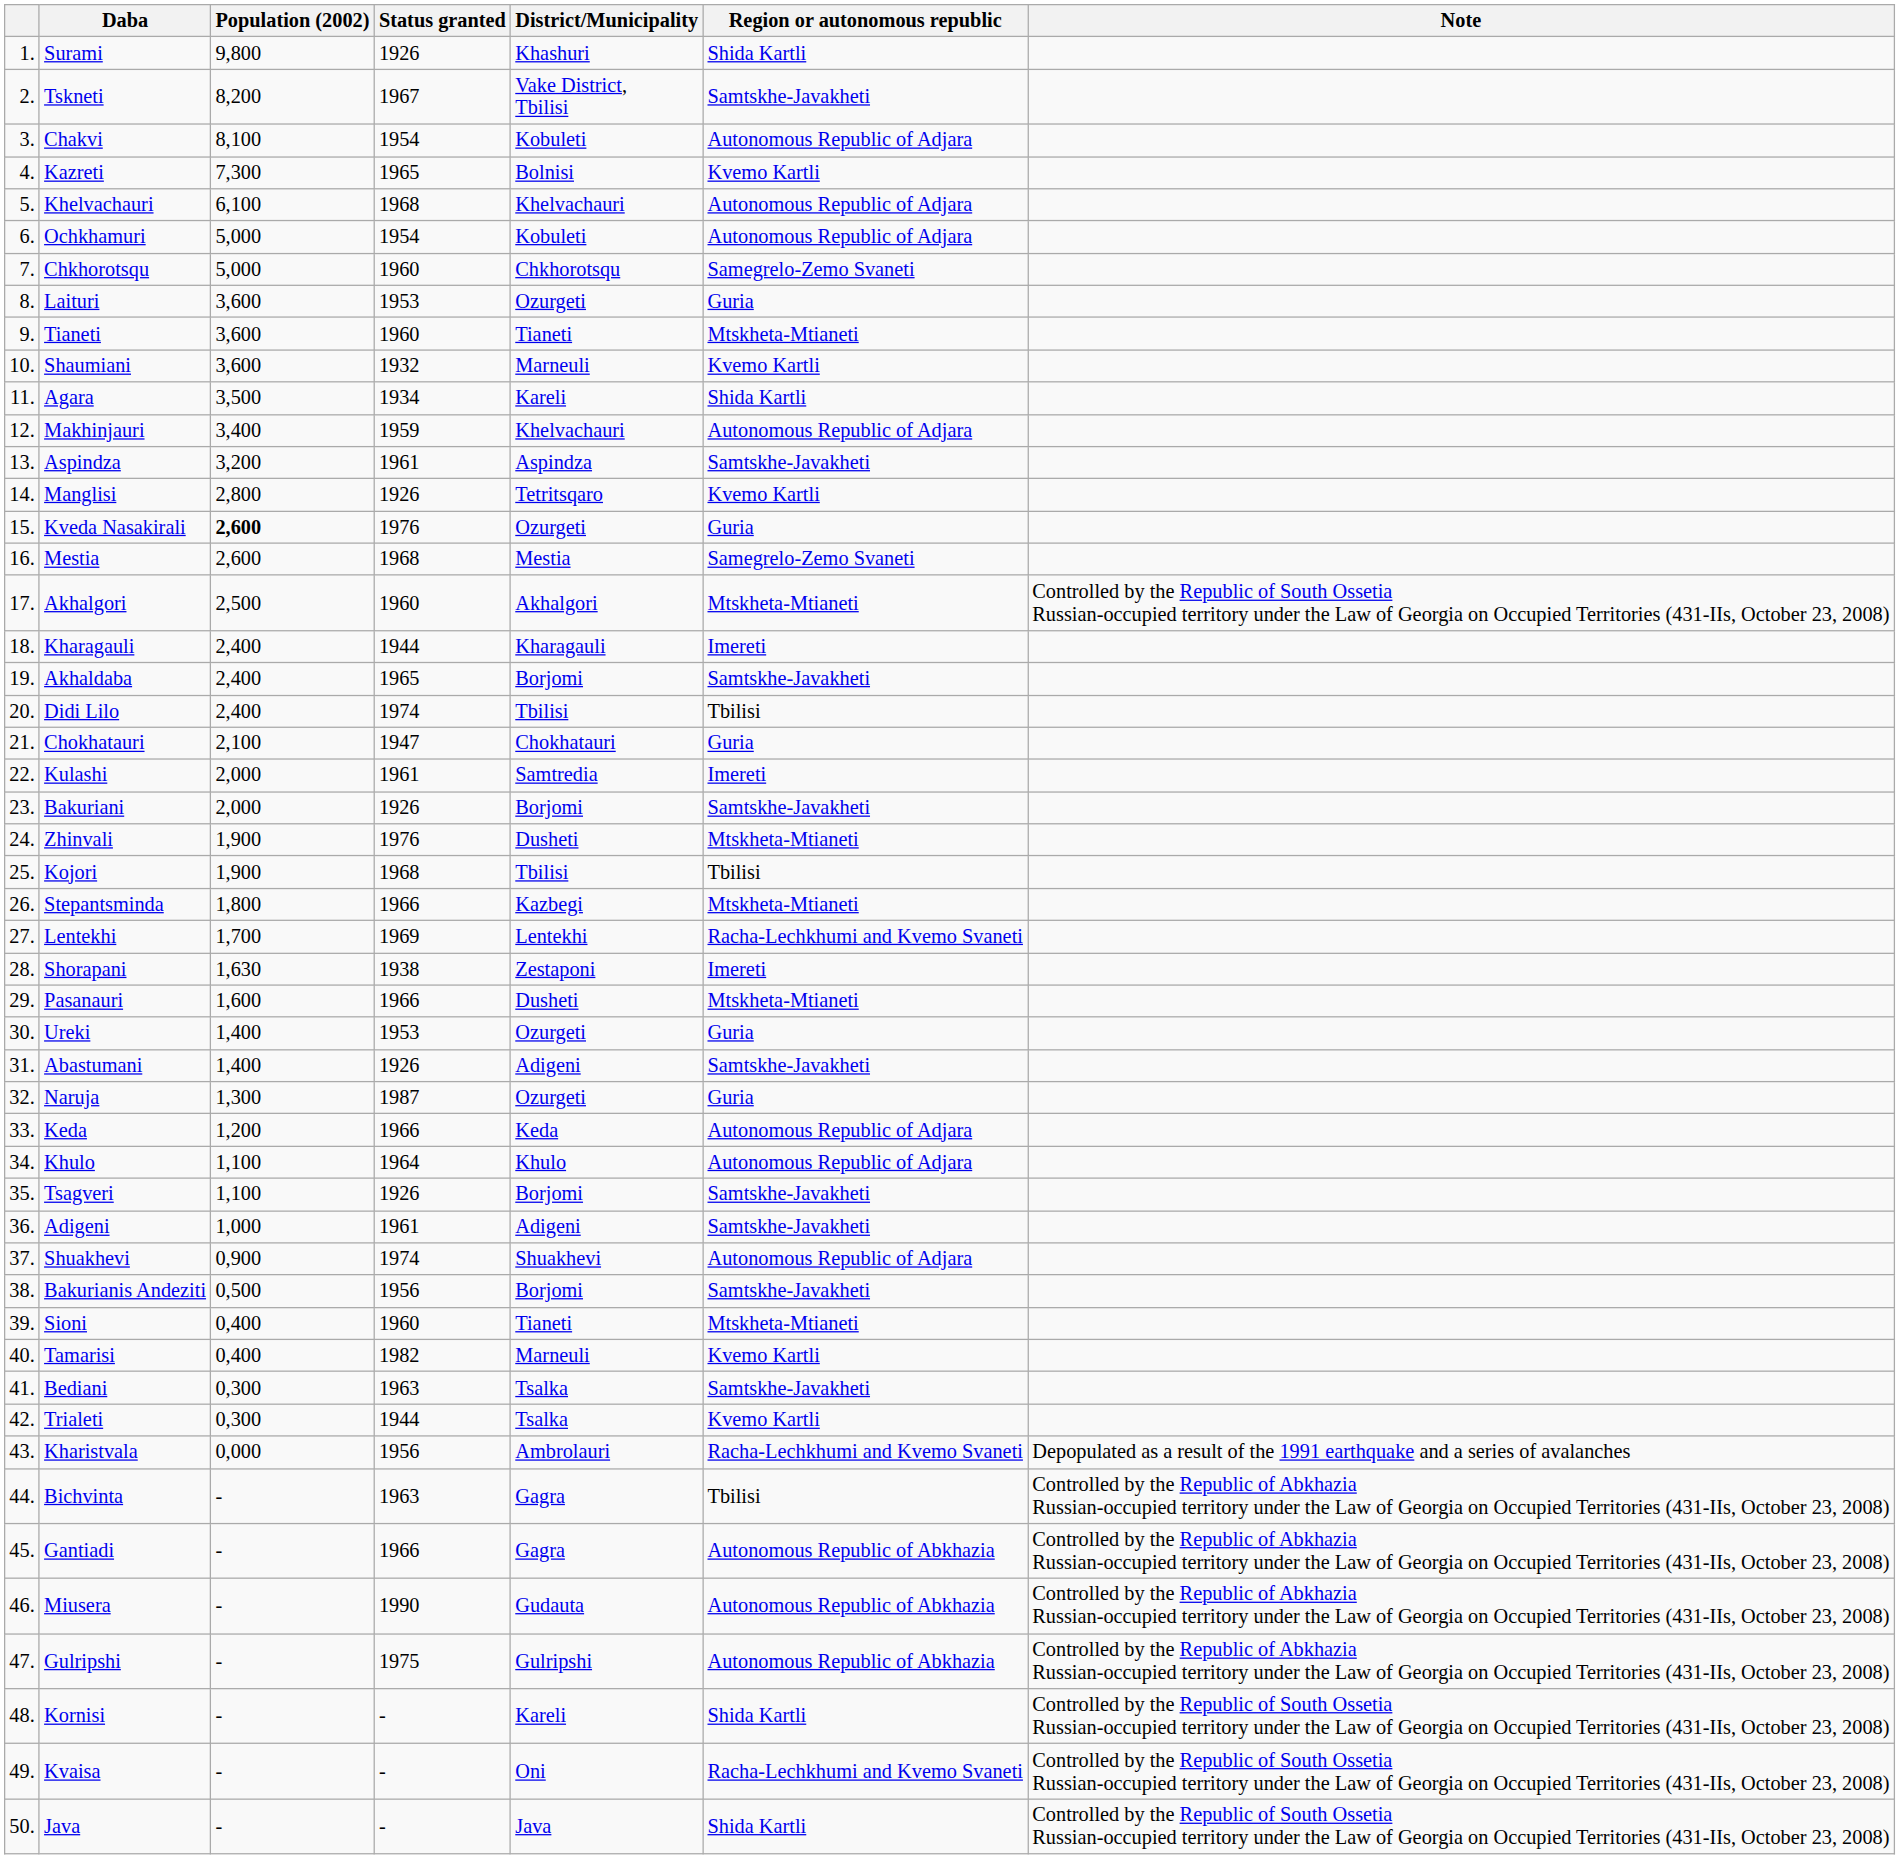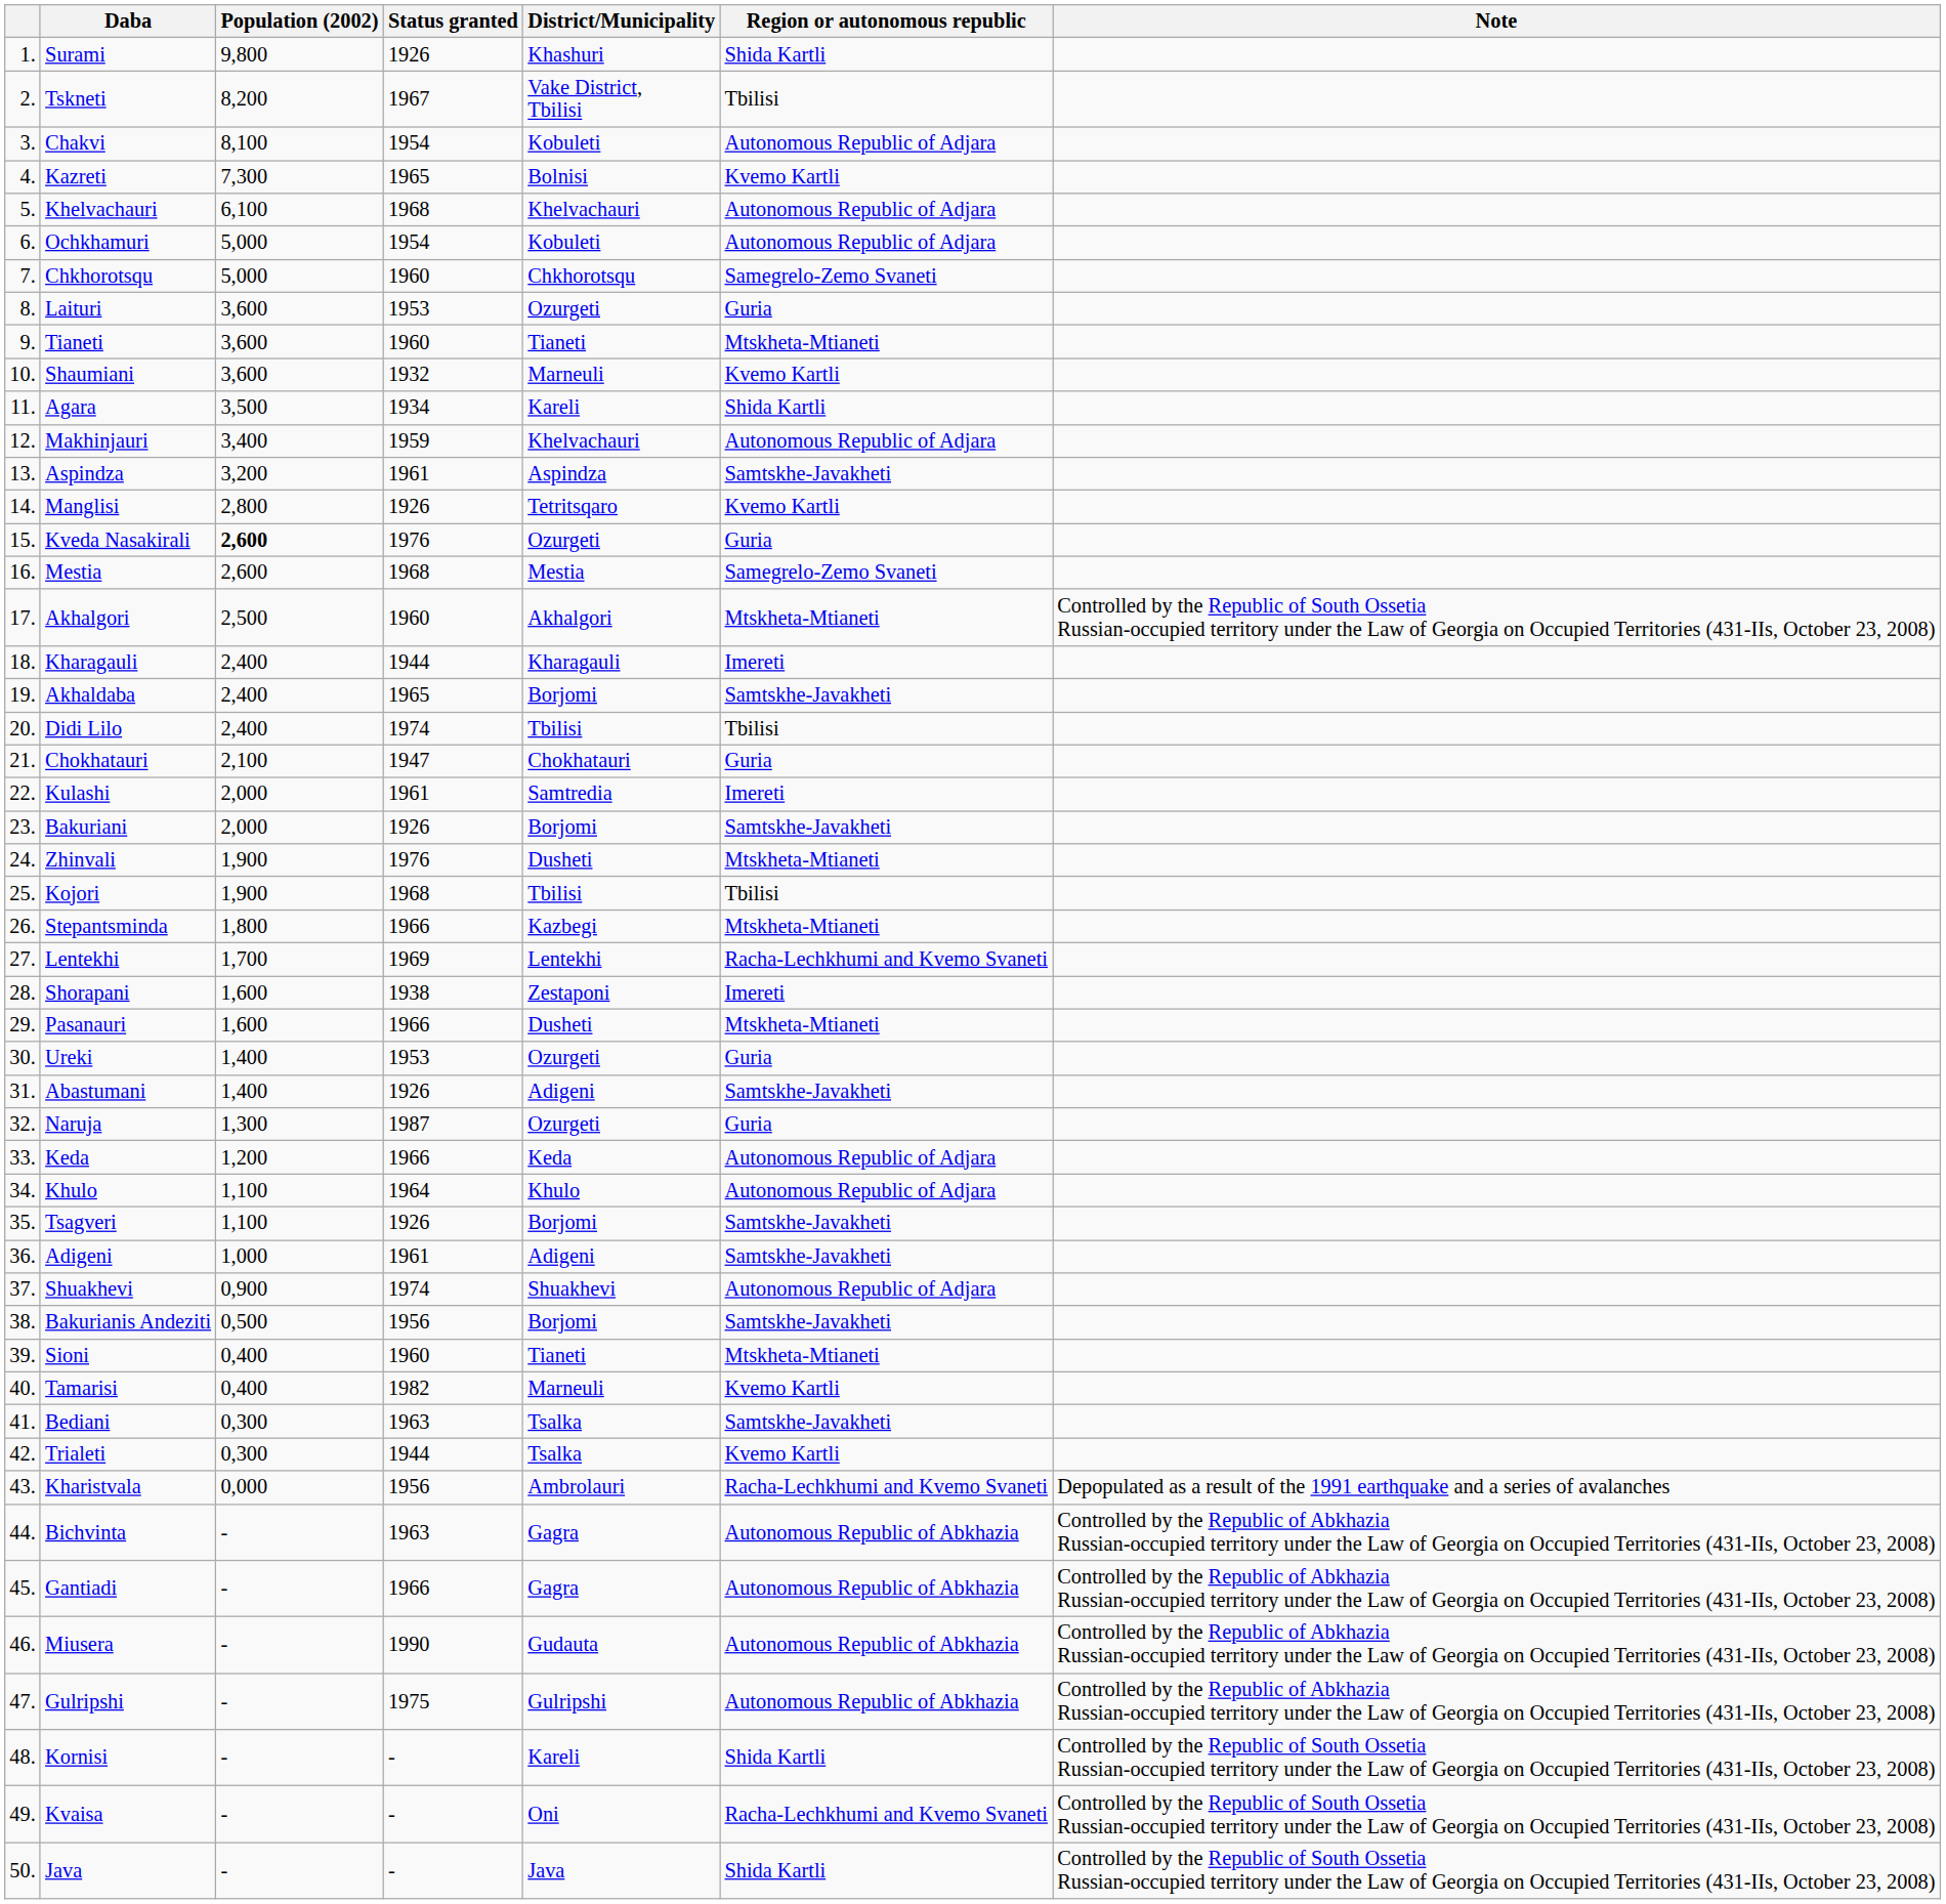Tskneti | Region or autonomous republic: Samtskhe-Javakheti -> Tbilisi
Shorapani | Population (2002): 1,630 -> 1,600
Bichvinta | Region or autonomous republic: Tbilisi -> Autonomous Republic of Abkhazia
